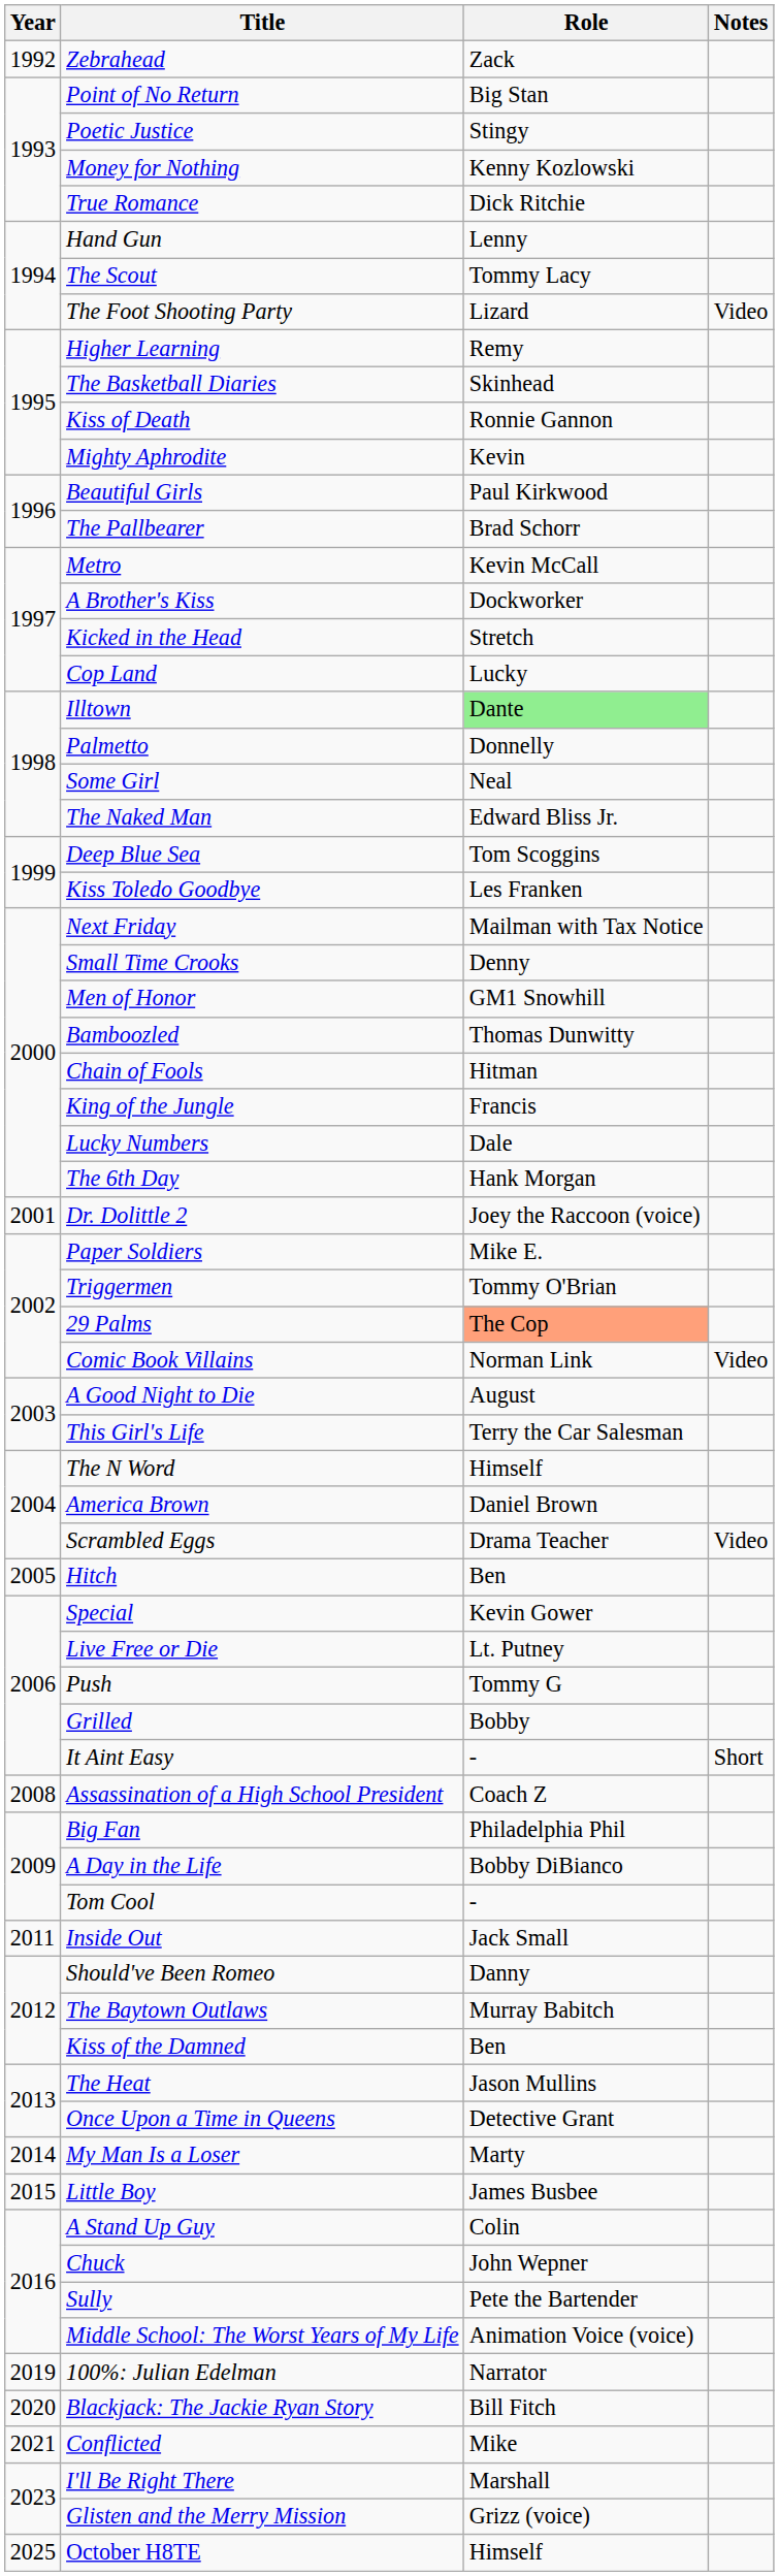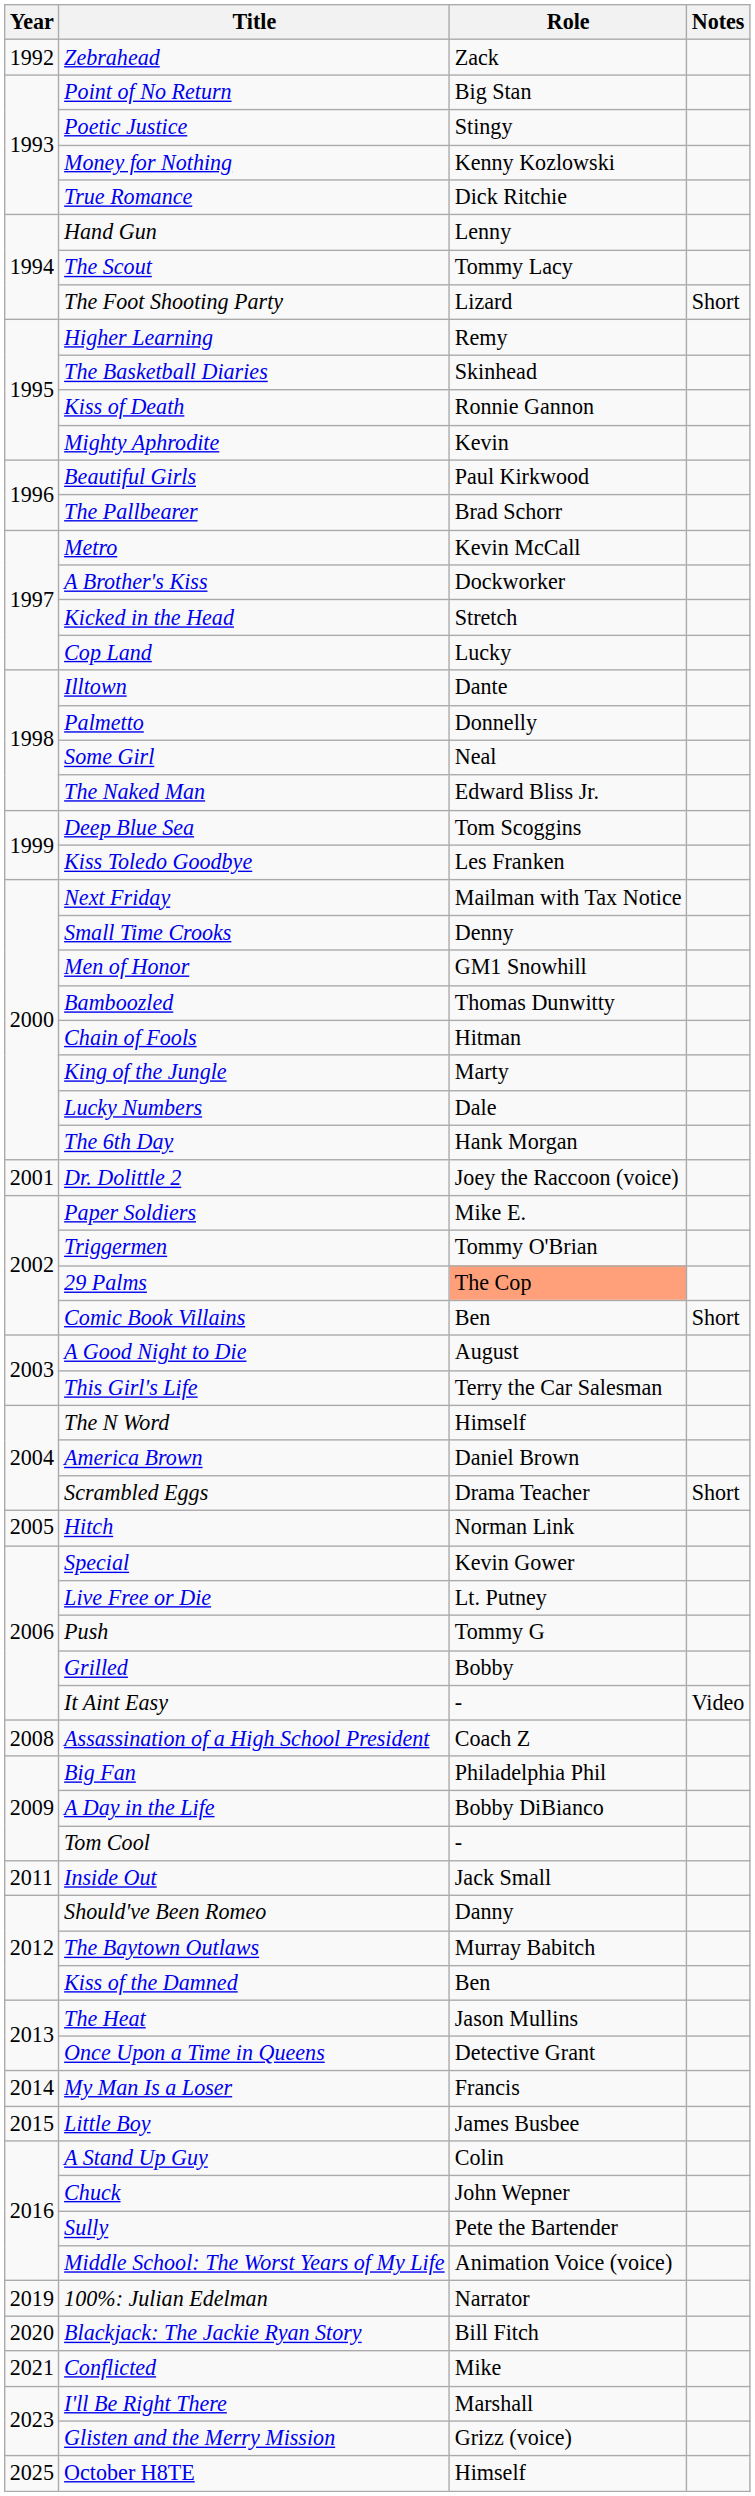The Foot Shooting Party | Notes: Video -> Short
Illtown | Role: lightgreen background -> no background
King of the Jungle | Role: Francis -> Marty
Comic Book Villains | Role: Norman Link -> Ben
Comic Book Villains | Notes: Video -> Short
Scrambled Eggs | Notes: Video -> Short
Hitch | Role: Ben -> Norman Link
It Aint Easy | Notes: Short -> Video
My Man Is a Loser | Role: Marty -> Francis
